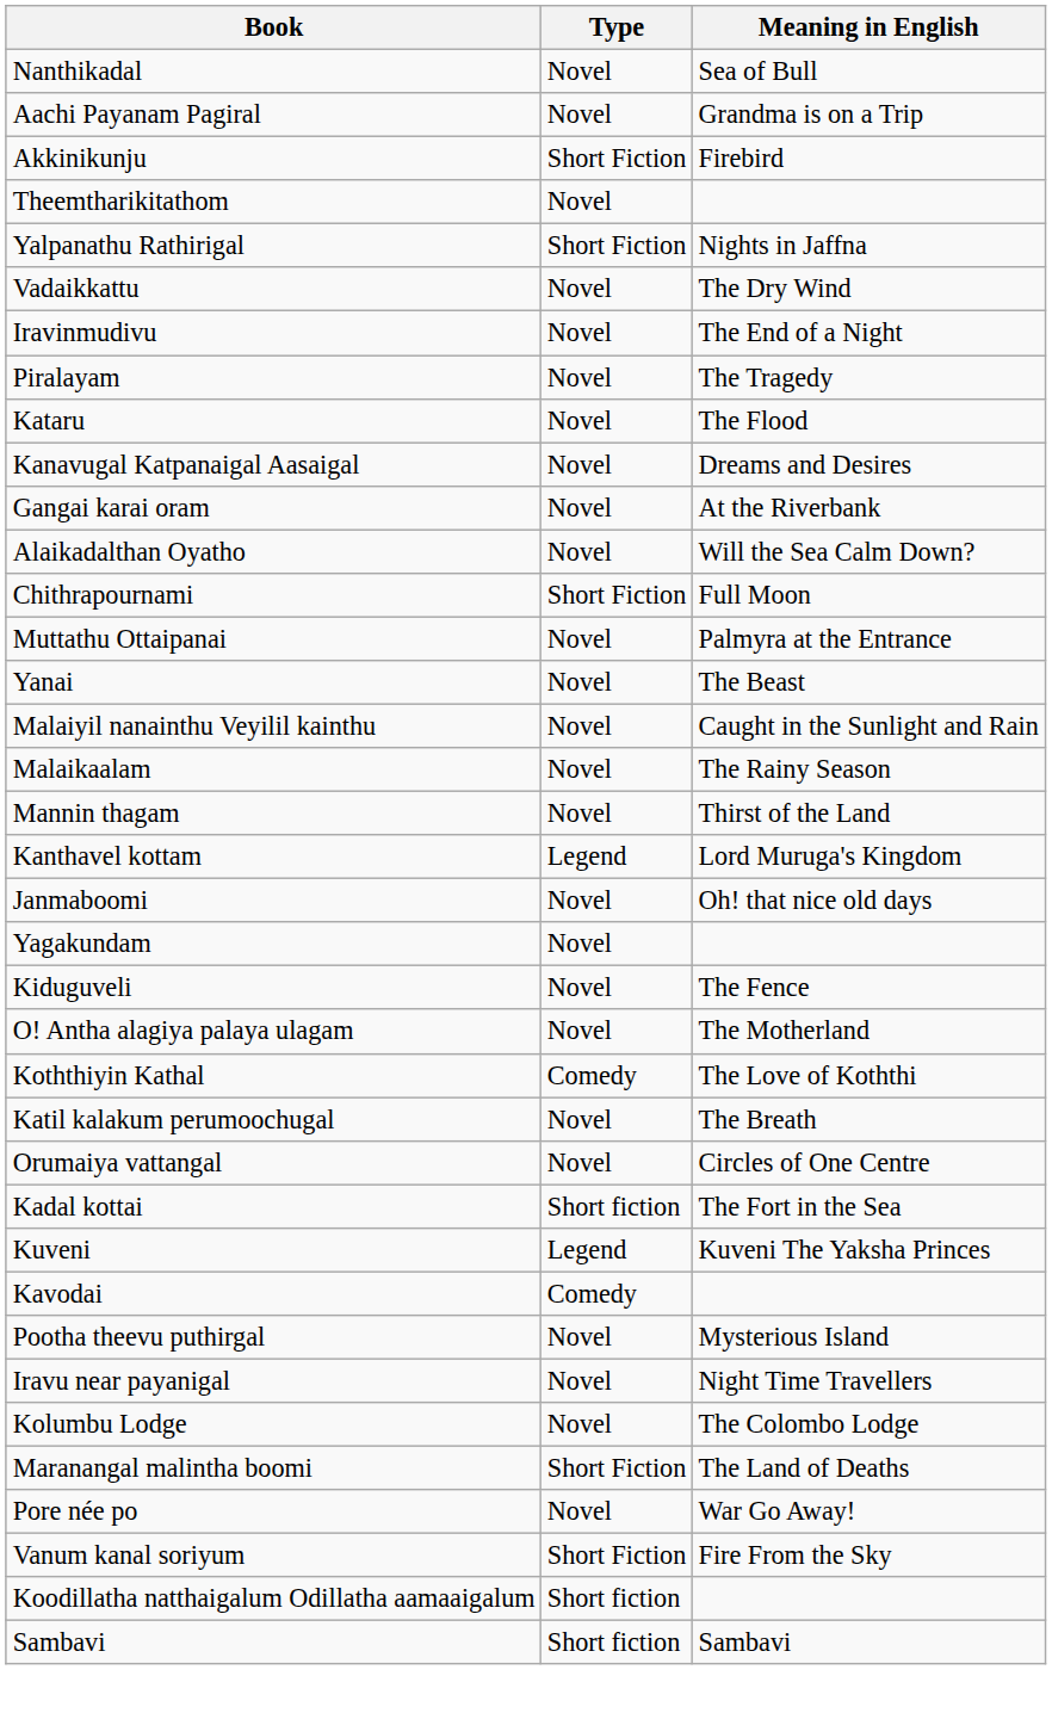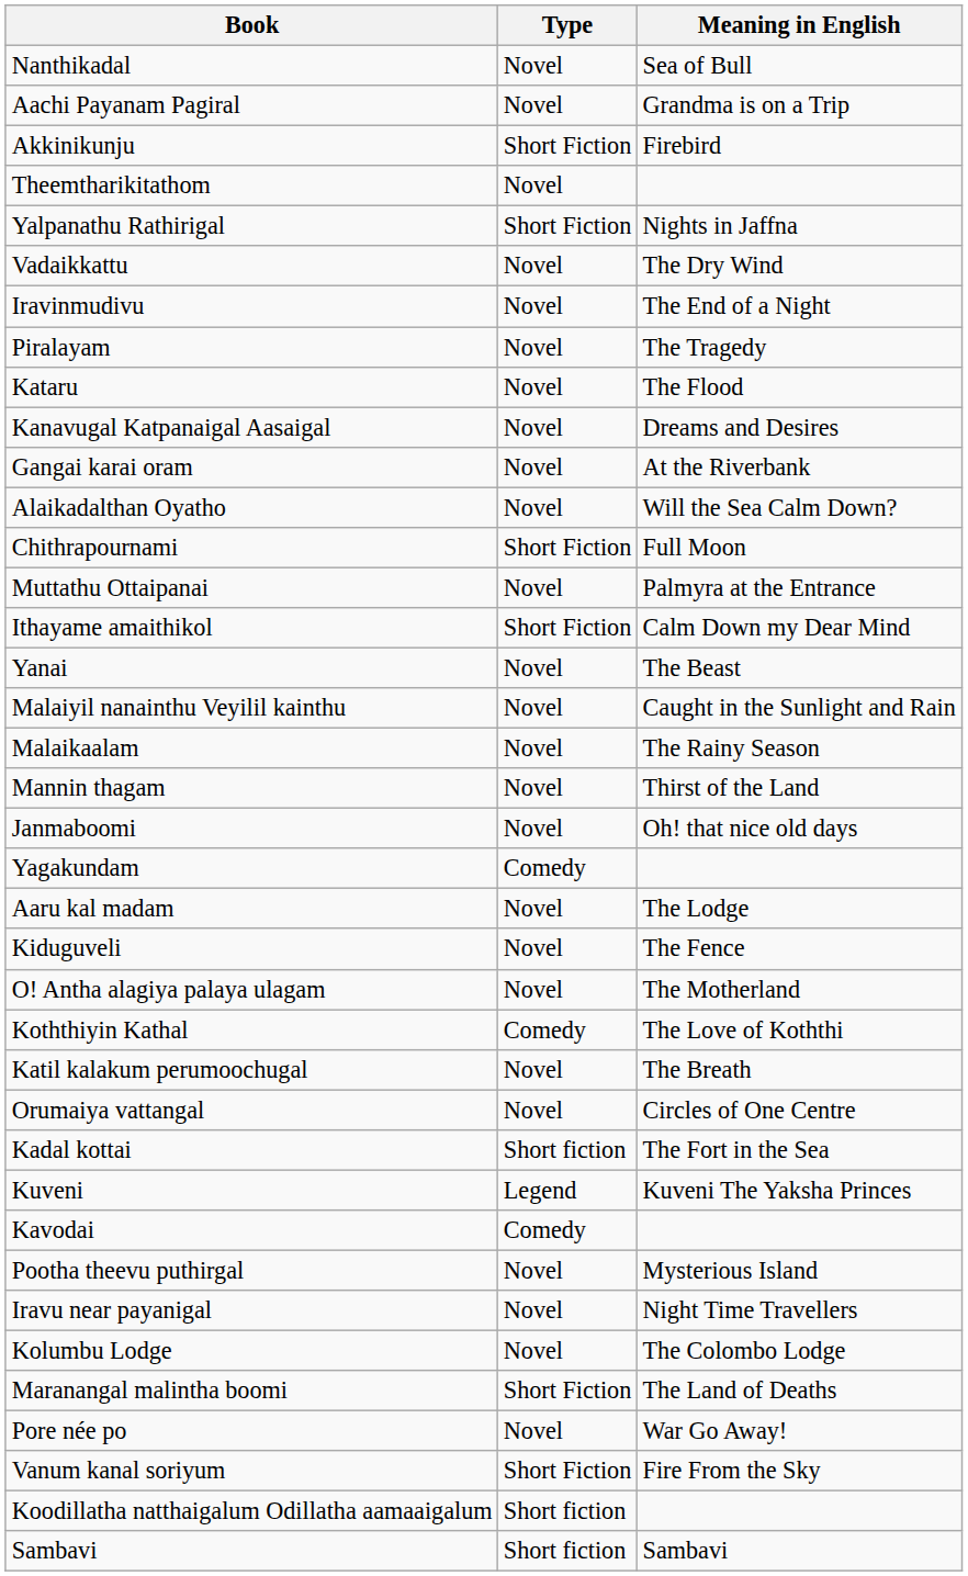+ row: Ithayame amaithikol | Short Fiction | Calm Down my Dear Mind
- row: Kanthavel kottam | Legend | Lord Muruga's Kingdom
Yagakundam | Type: Novel -> Comedy
+ row: Aaru kal madam | Novel | The Lodge
